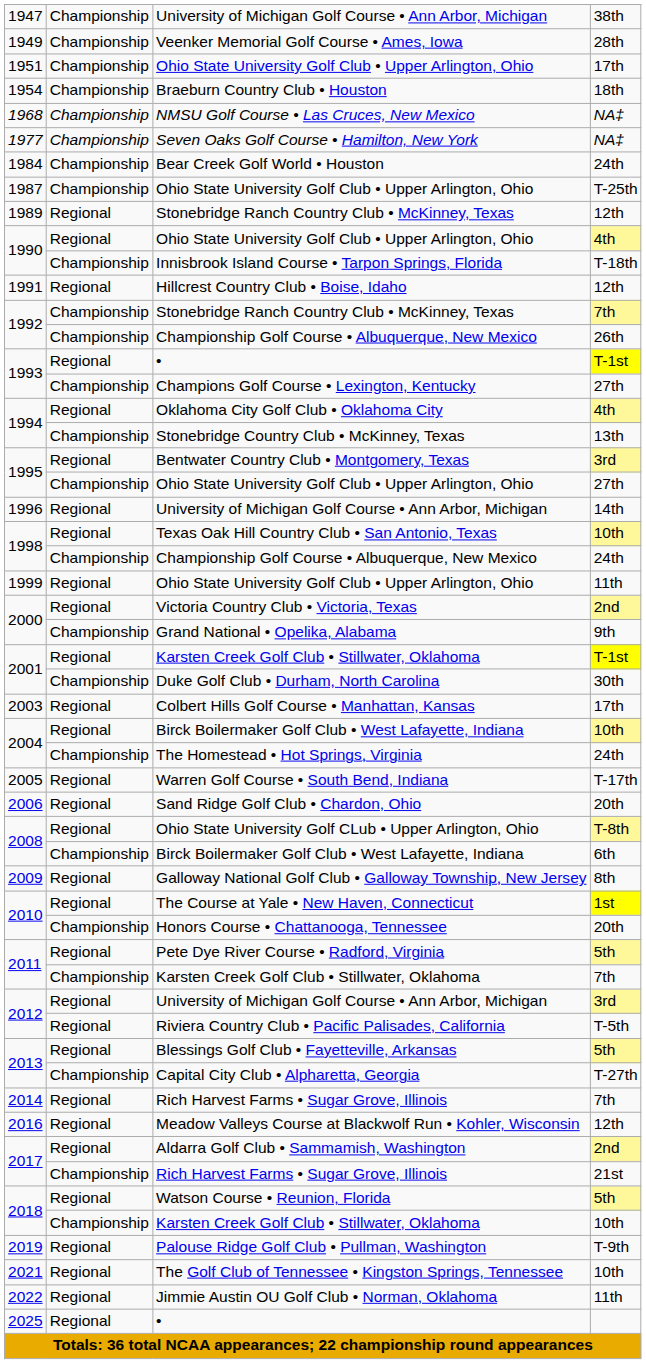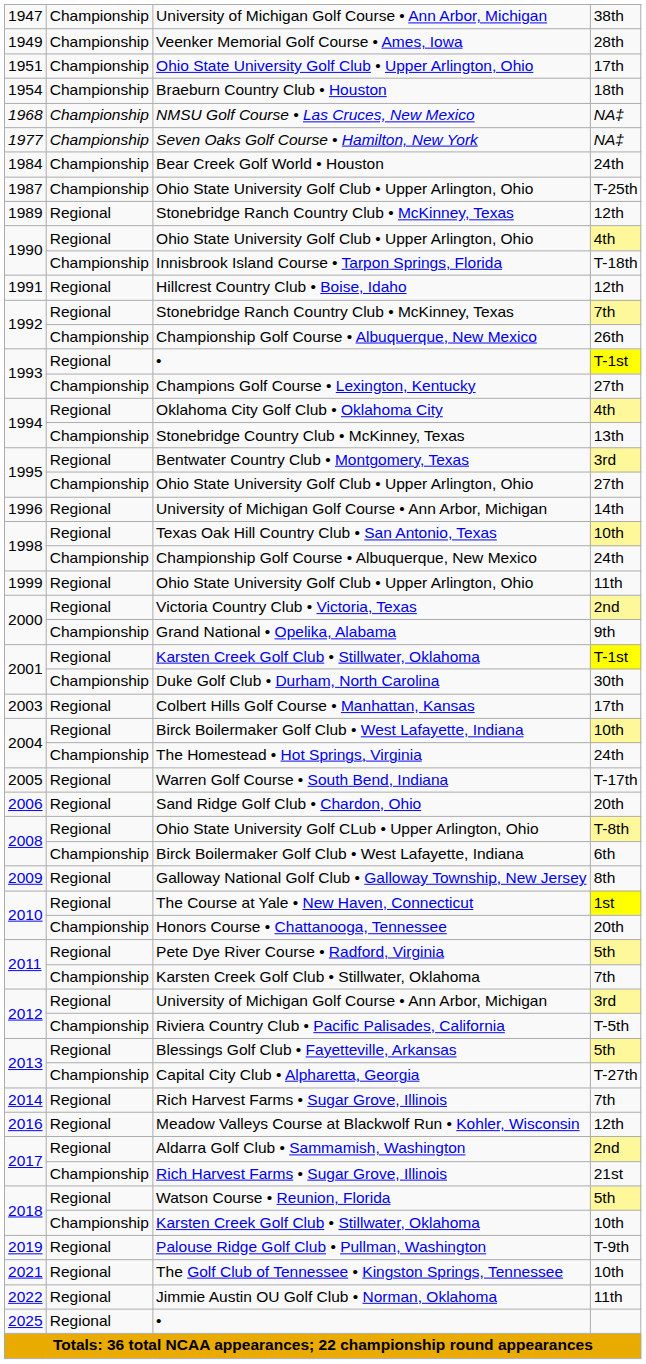1992 / Stonebridge Ranch Country Club • McKinney, Texas | column 2: Championship -> Regional
Riviera Country Club • Pacific Palisades, California | column 2: Regional -> Championship
